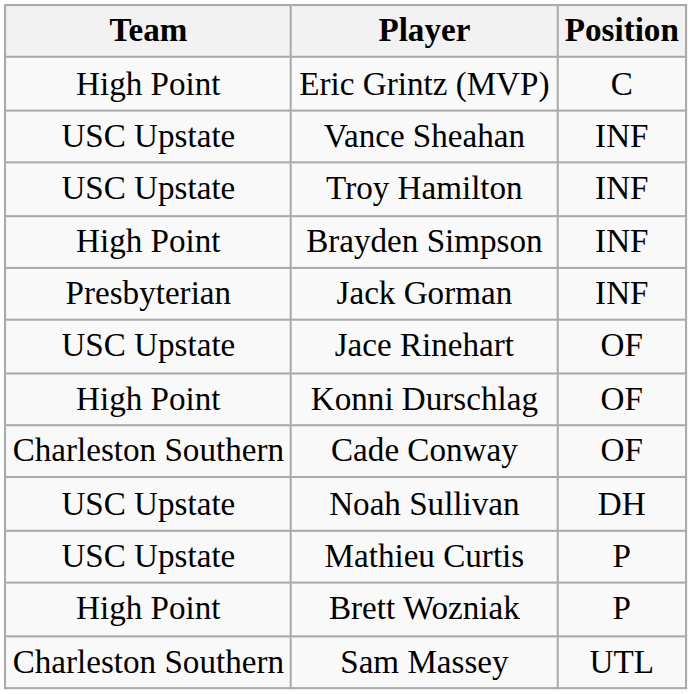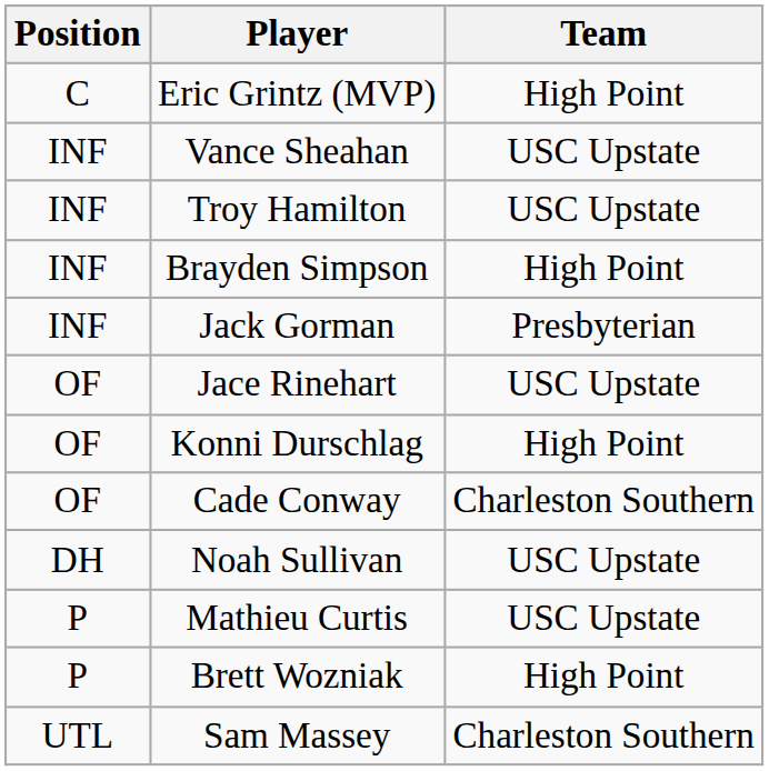columns swapped: Position <-> Team
